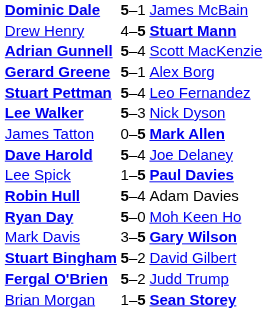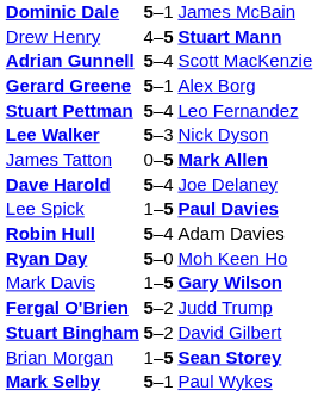Mark Davis | column 2: 3–5 -> 1–5
rows swapped: Fergal O'Brien <-> Stuart Bingham
+ row: Mark Selby | 5–1 | Paul Wykes
